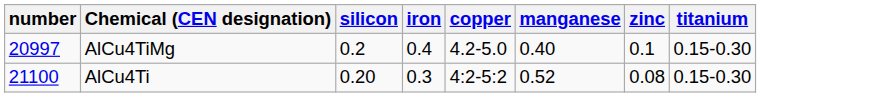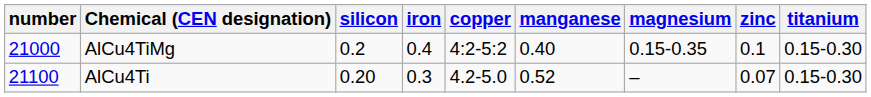+ column: magnesium | 0.15-0.35 | –
AlCu4TiMg | number: 20997 -> 21000
AlCu4TiMg | copper: 4.2-5.0 -> 4:2-5:2
AlCu4Ti | copper: 4:2-5:2 -> 4.2-5.0
AlCu4Ti | zinc: 0.08 -> 0.07
